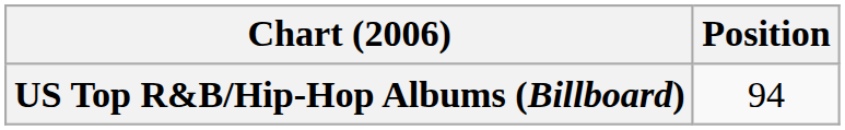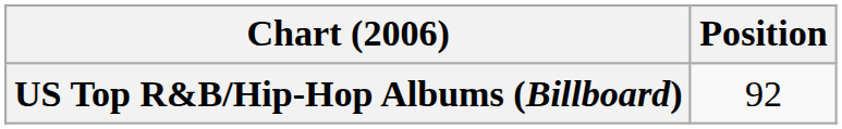US Top R&B/Hip-Hop Albums (Billboard) | Position: 94 -> 92
